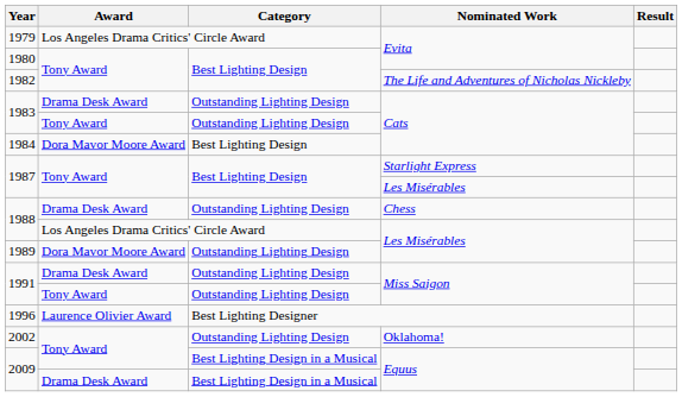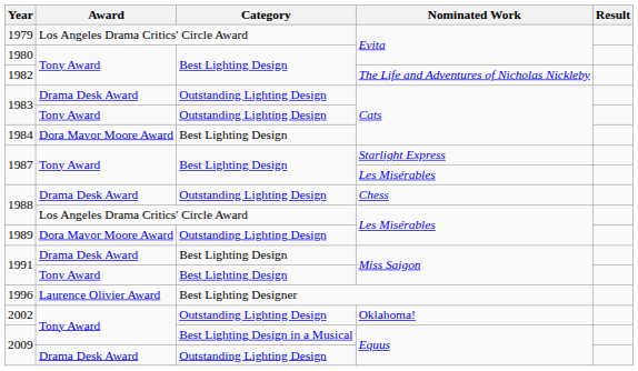1991 / Drama Desk Award | Category: Outstanding Lighting Design -> Best Lighting Design
1991 / Tony Award | Category: Outstanding Lighting Design -> Best Lighting Design
2009 / Drama Desk Award | Category: Best Lighting Design in a Musical -> Outstanding Lighting Design
